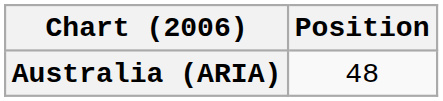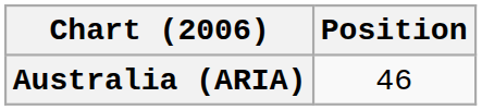Australia (ARIA) | Position: 48 -> 46
